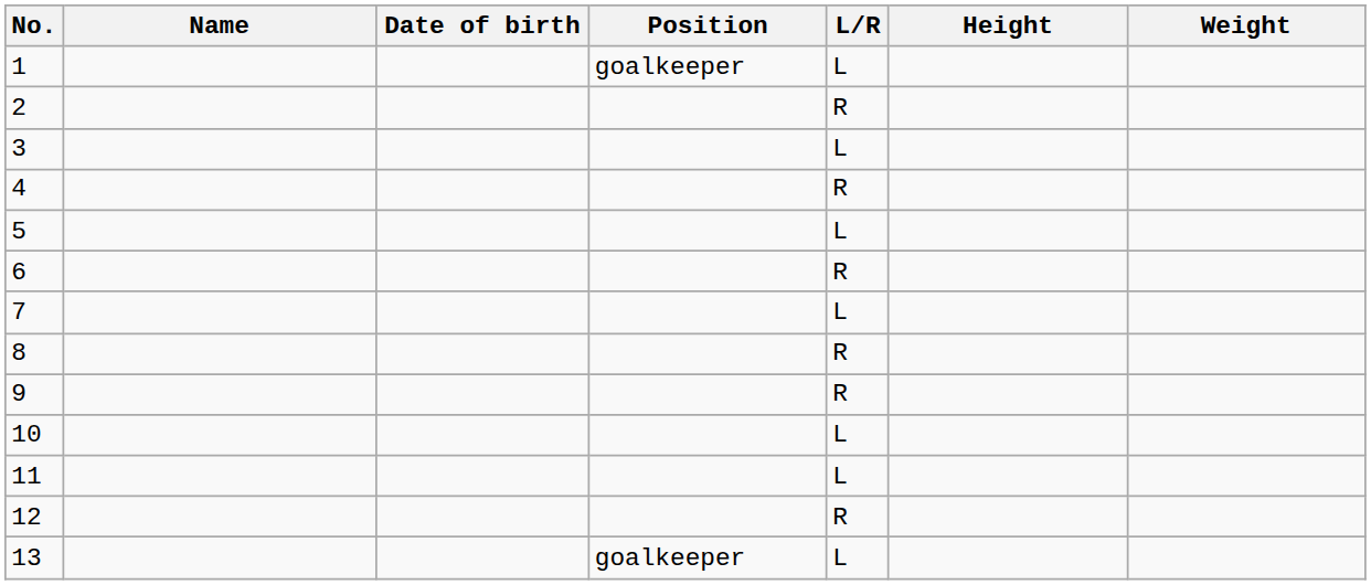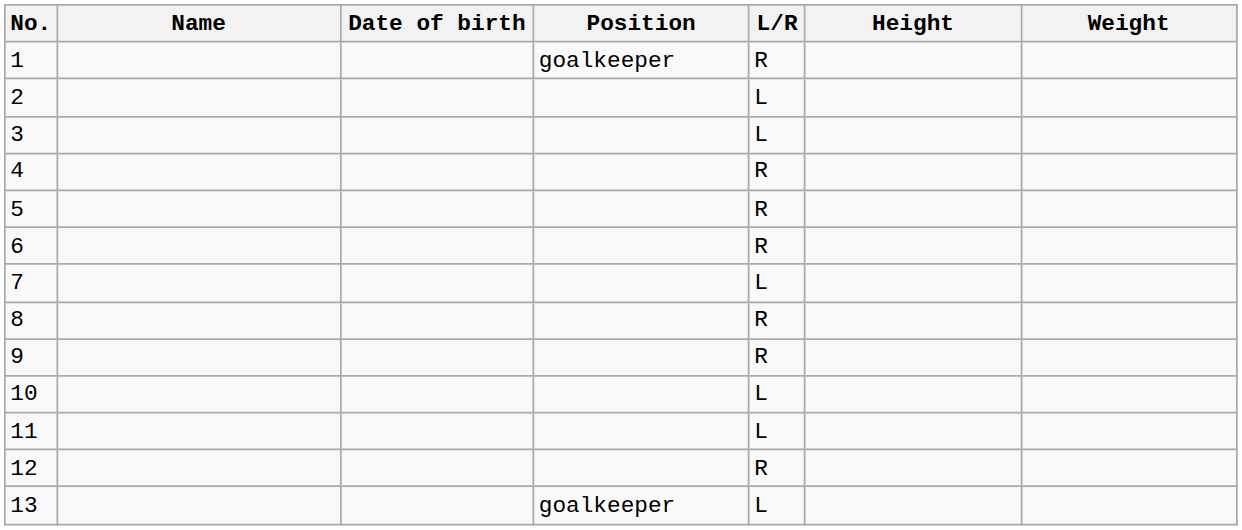1 | L/R: L -> R
2 | L/R: R -> L
5 | L/R: L -> R
